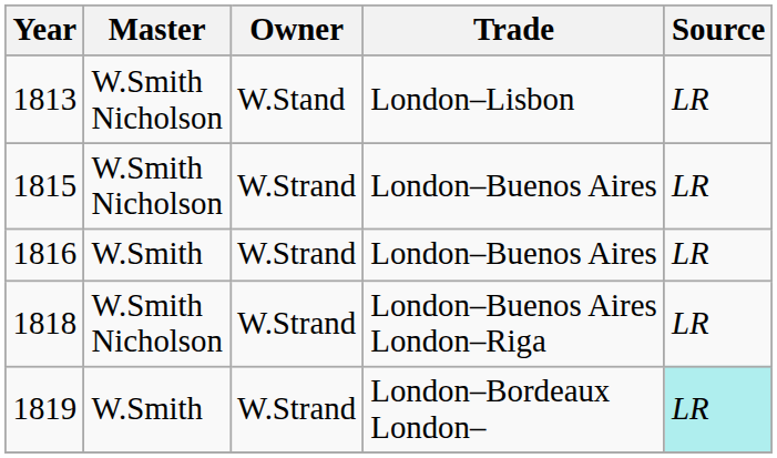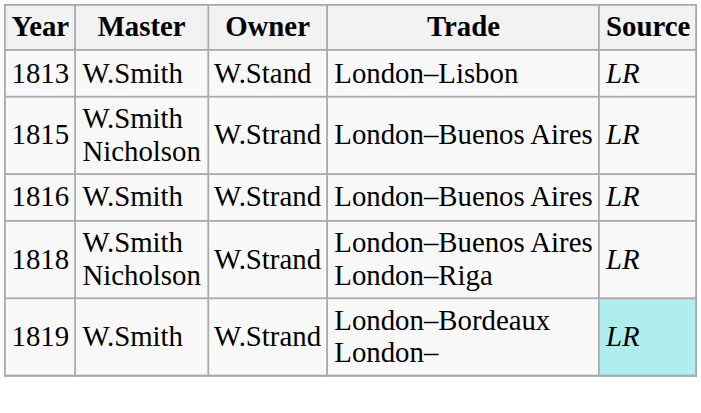1813 | Master: W.Smith Nicholson -> W.Smith
